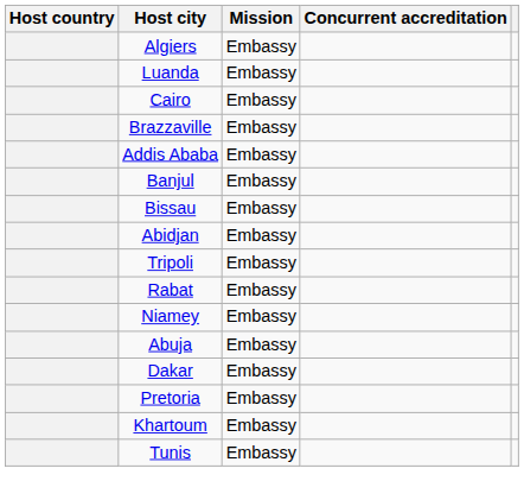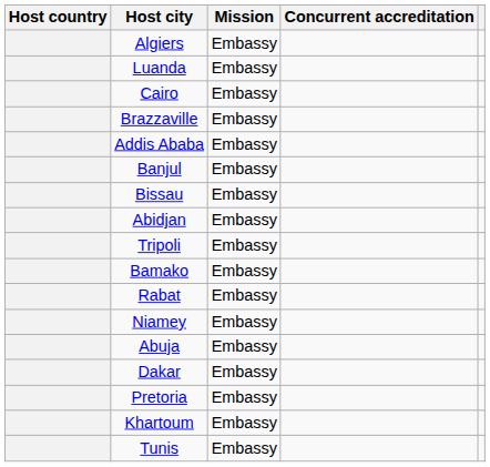+ row: Bamako | Embassy
